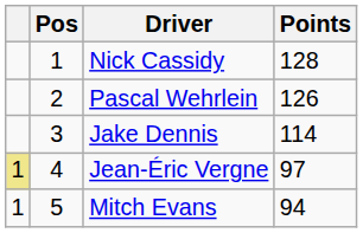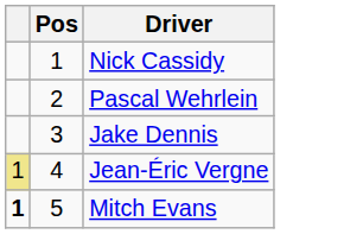- column: Points | 128 | 126 | 114 | 97 | 94
Mitch Evans | column 1: normal -> bold
